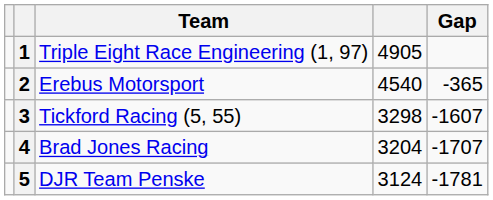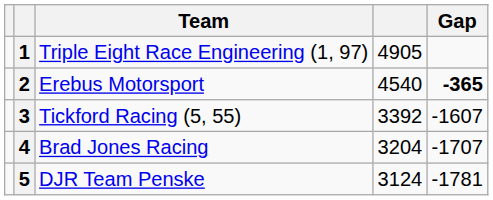2 | Gap: normal -> bold
3 | column 4: 3298 -> 3392
